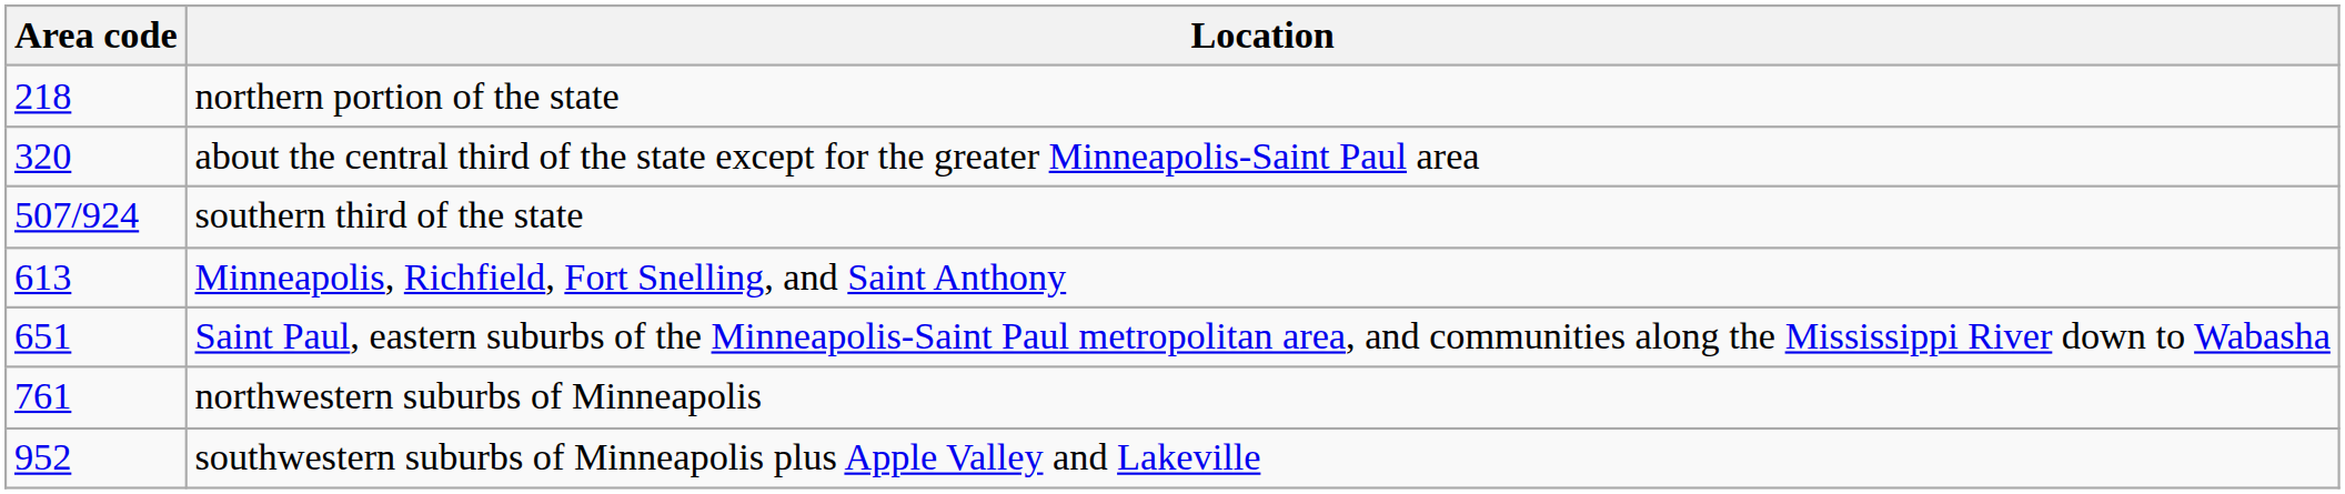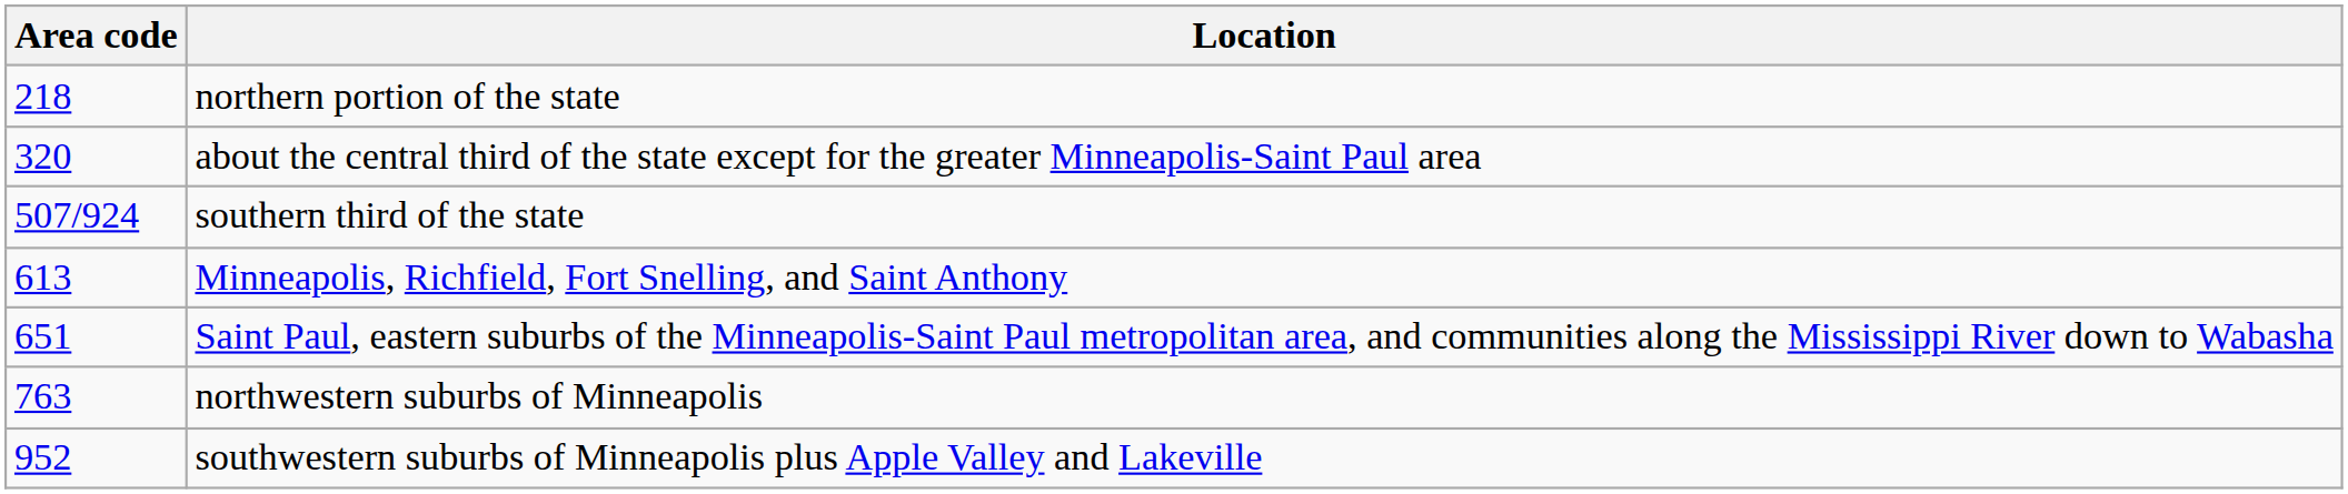northwestern suburbs of Minneapolis | Area code: 761 -> 763
